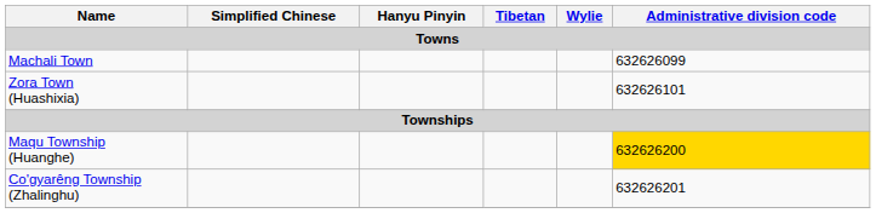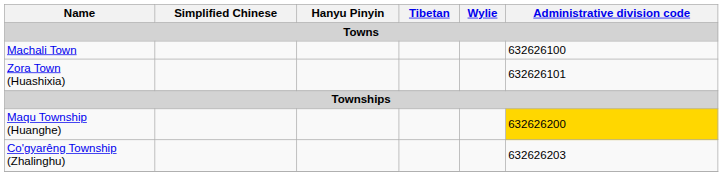Machali Town | Administrative division code: 632626099 -> 632626100
Co'gyarêng Township (Zhalinghu) | Administrative division code: 632626201 -> 632626203
